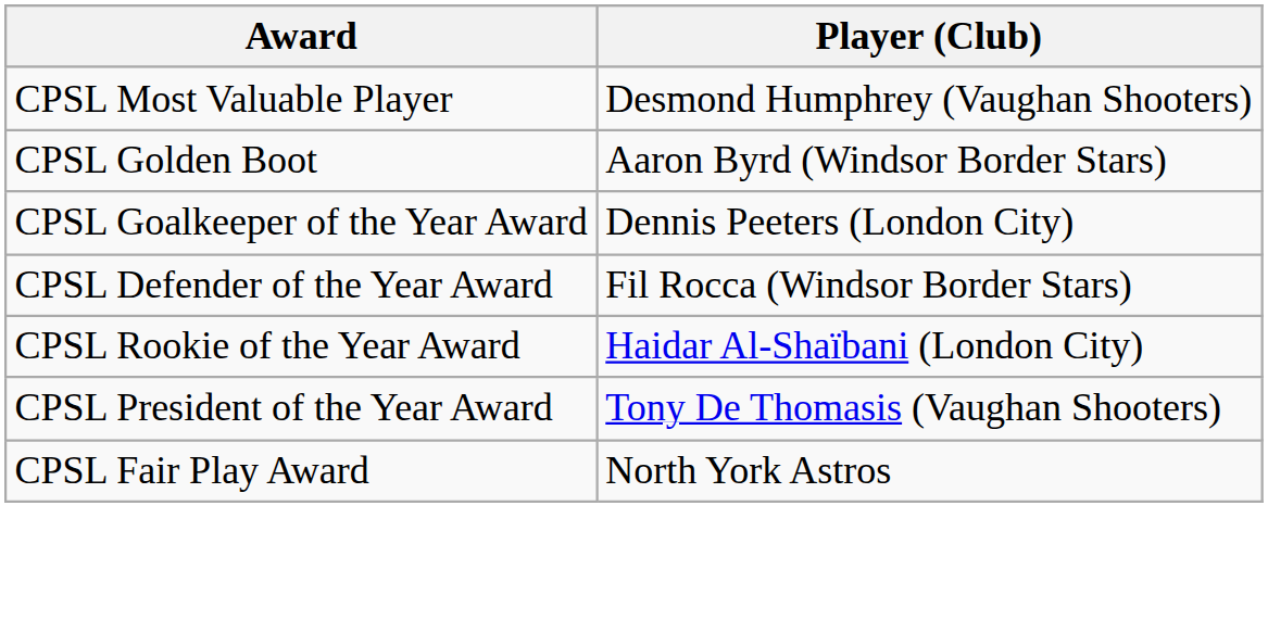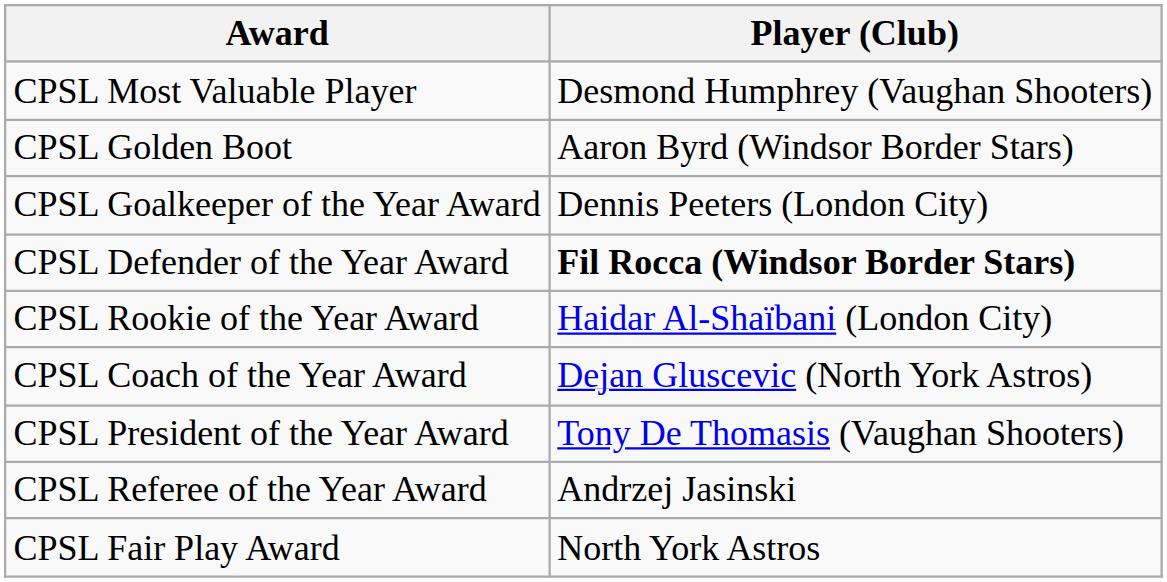CPSL Defender of the Year Award | Player (Club): normal -> bold
+ row: CPSL Coach of the Year Award | Dejan Gluscevic (North York Astros)
+ row: CPSL Referee of the Year Award | Andrzej Jasinski
